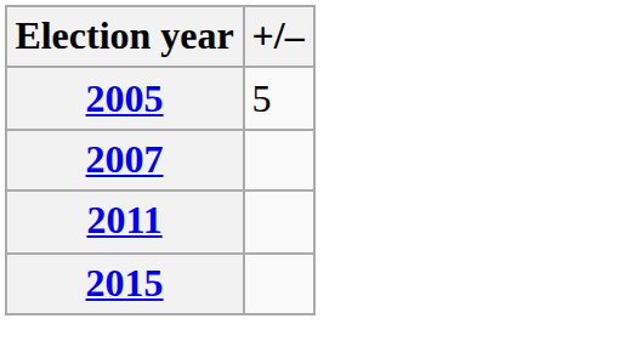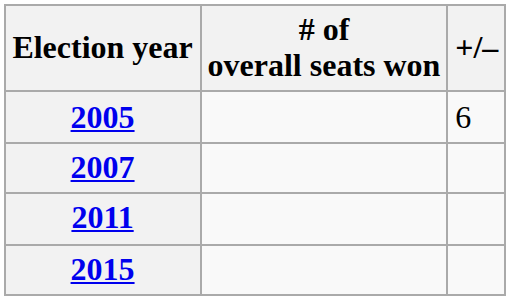+ column: # of overall seats won
2005 | +/–: 5 -> 6
